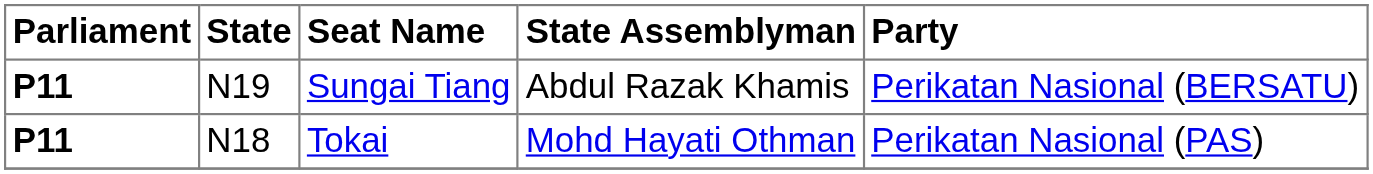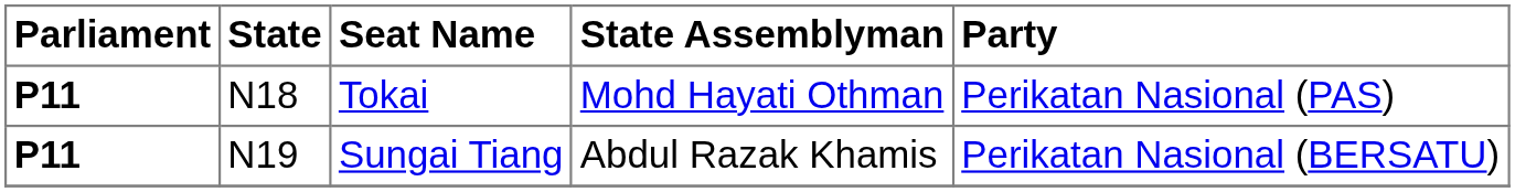rows swapped: Tokai <-> Sungai Tiang
